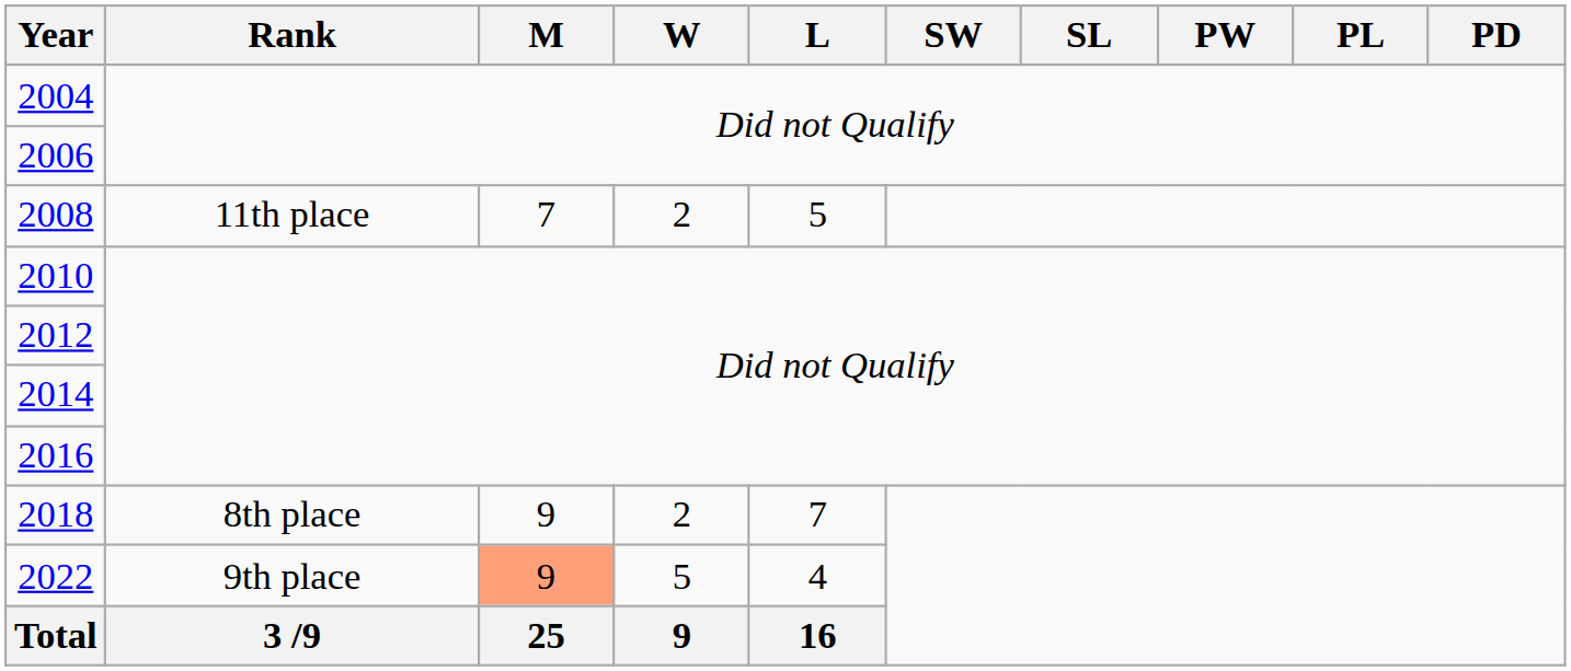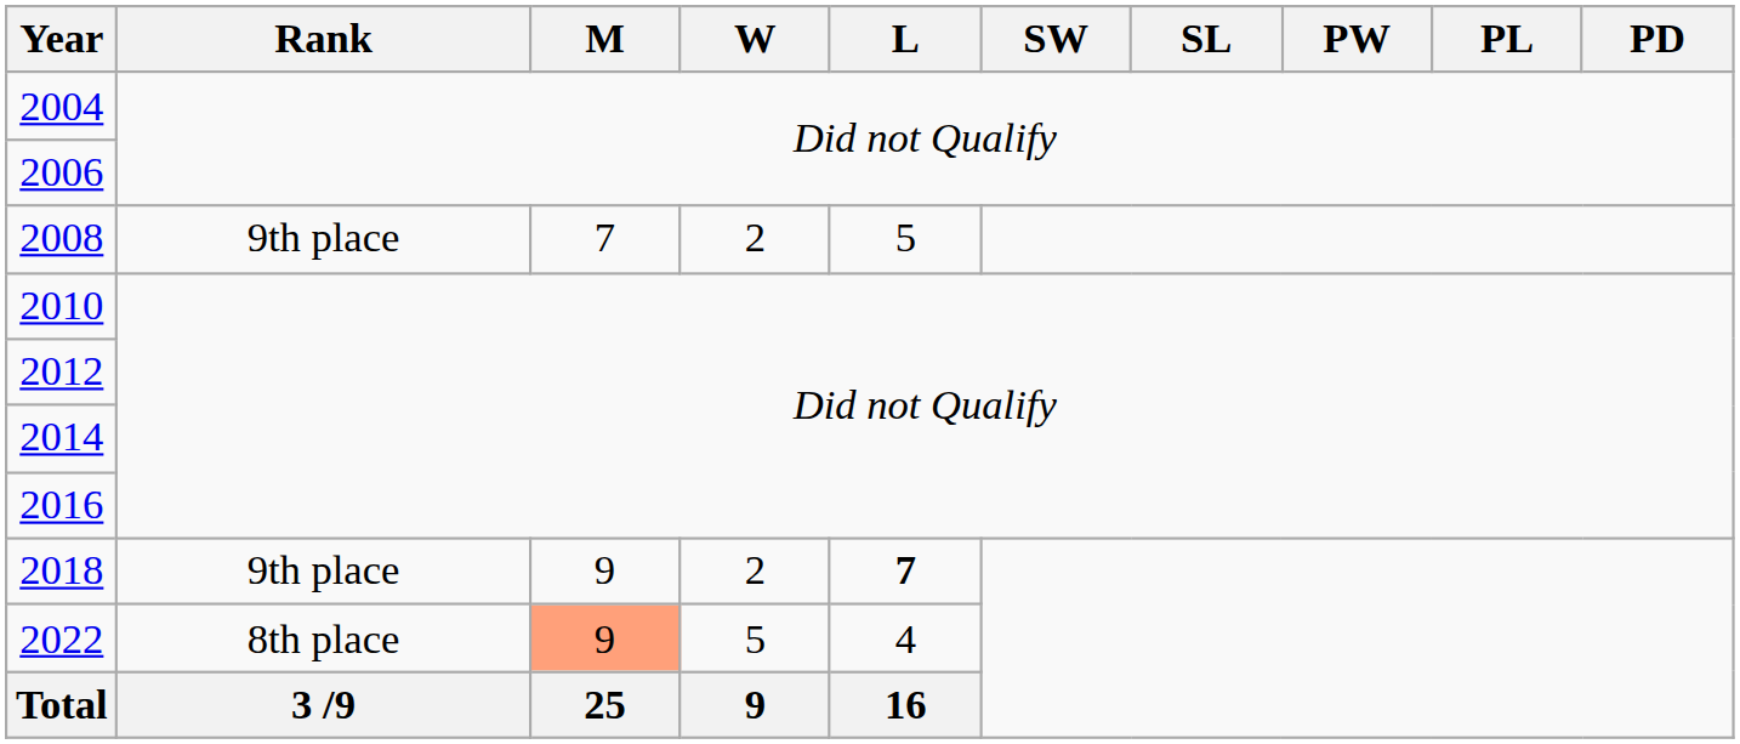2008 | Rank: 11th place -> 9th place
2018 | Rank: 8th place -> 9th place
2018 | L: normal -> bold
2022 | Rank: 9th place -> 8th place
